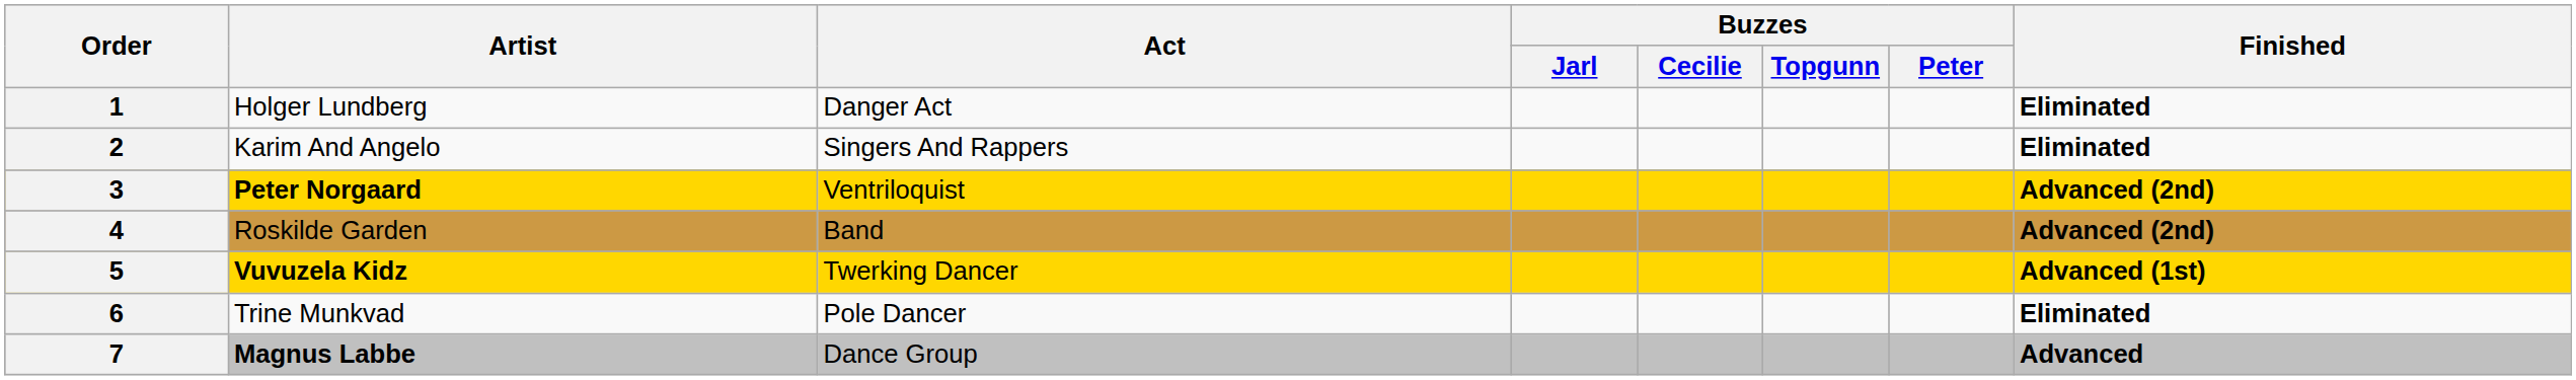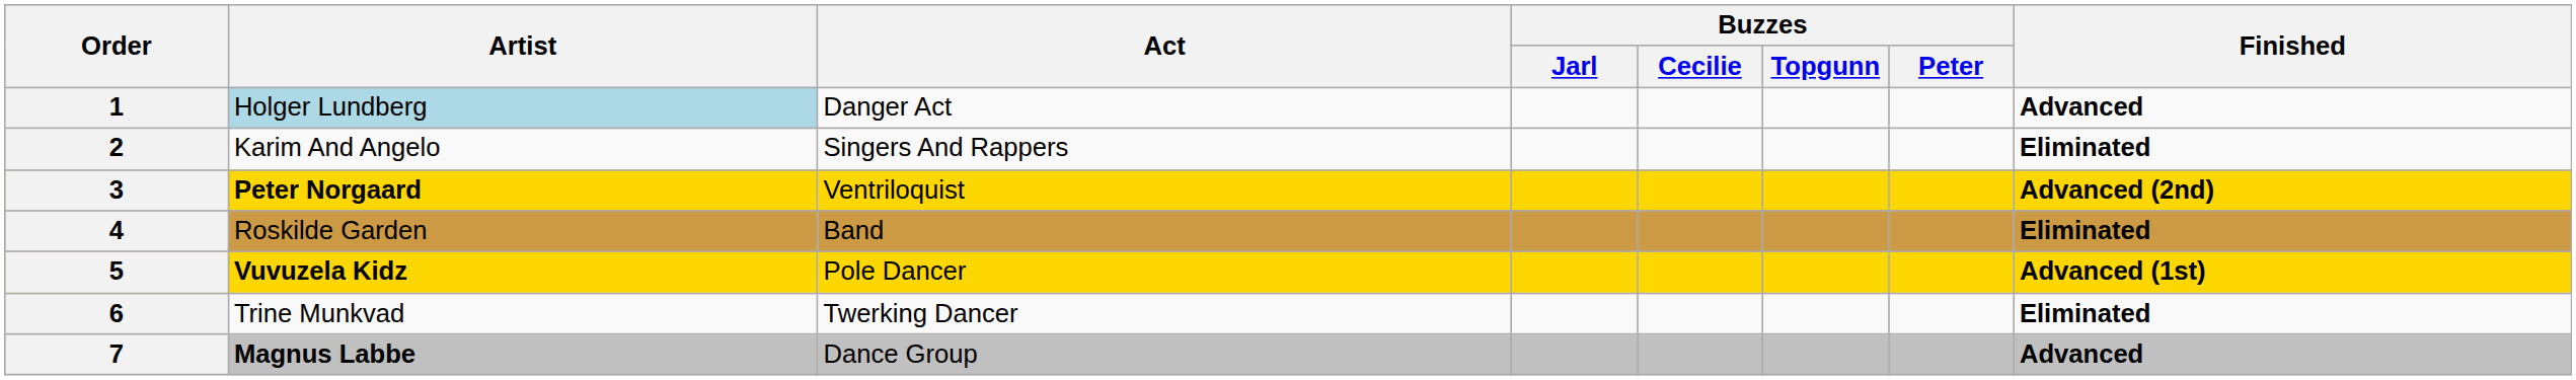1 | Artist: no background -> lightblue background
1 | Finished: Eliminated -> Advanced
4 | Finished: Advanced (2nd) -> Eliminated
5 | Act: Twerking Dancer -> Pole Dancer
6 | Act: Pole Dancer -> Twerking Dancer
